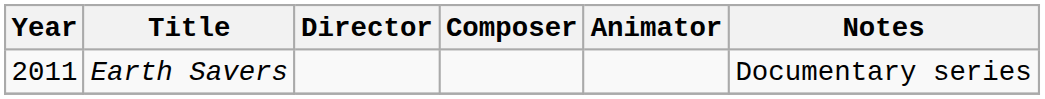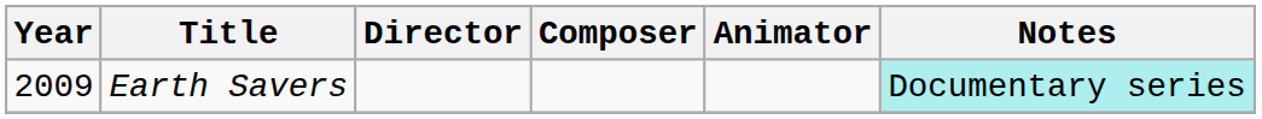Earth Savers | Year: 2011 -> 2009
Earth Savers | Notes: no background -> paleturquoise background
